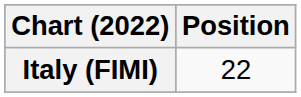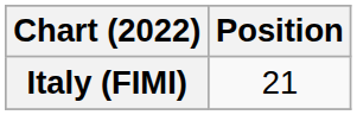Italy (FIMI) | Position: 22 -> 21
